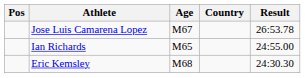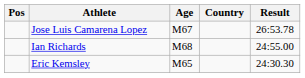Ian Richards | Age: M65 -> M68
Eric Kemsley | Age: M68 -> M65
